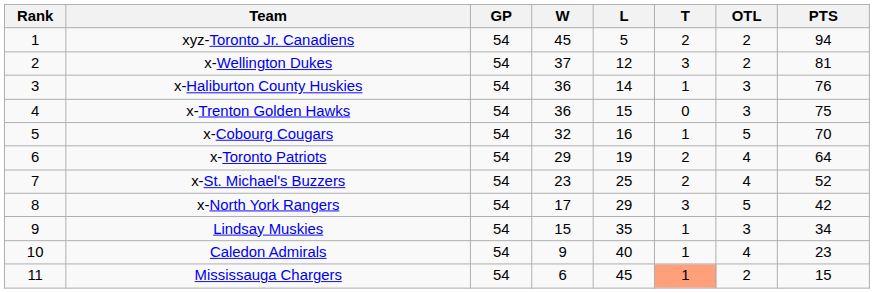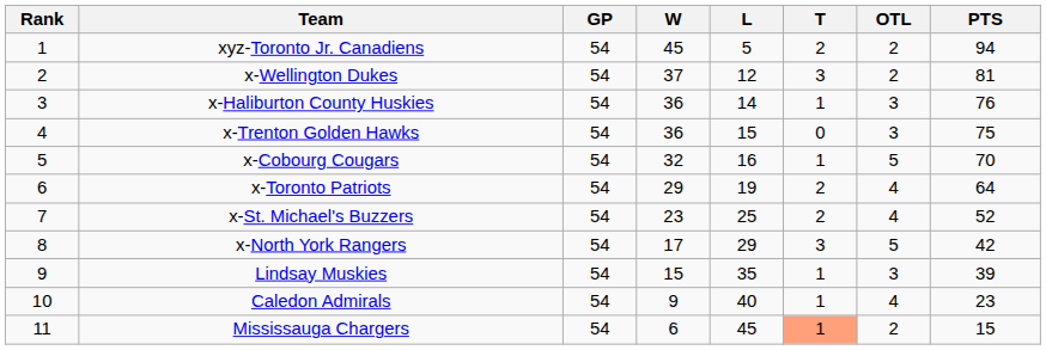Lindsay Muskies | PTS: 34 -> 39
